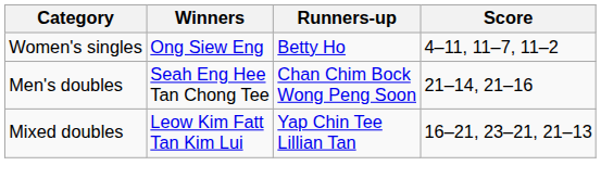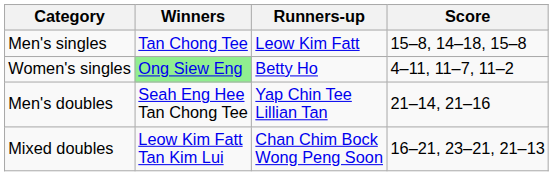+ row: Men's singles | Tan Chong Tee | Leow Kim Fatt | 15–8, 14–18, 15–8
Women's singles | Winners: no background -> lightgreen background
Men's doubles | Runners-up: Chan Chim Bock Wong Peng Soon -> Yap Chin Tee Lillian Tan
Mixed doubles | Runners-up: Yap Chin Tee Lillian Tan -> Chan Chim Bock Wong Peng Soon
